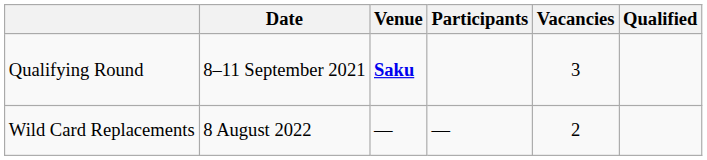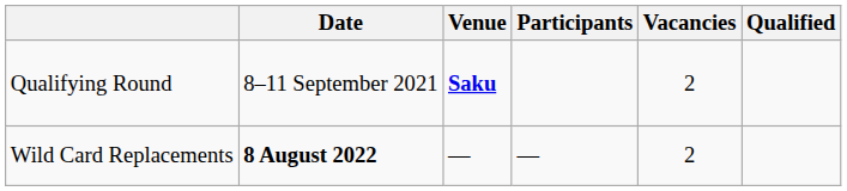Qualifying Round | Vacancies: 3 -> 2
Wild Card Replacements | Date: normal -> bold
